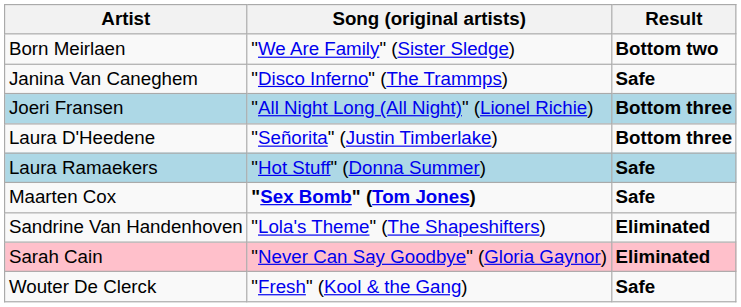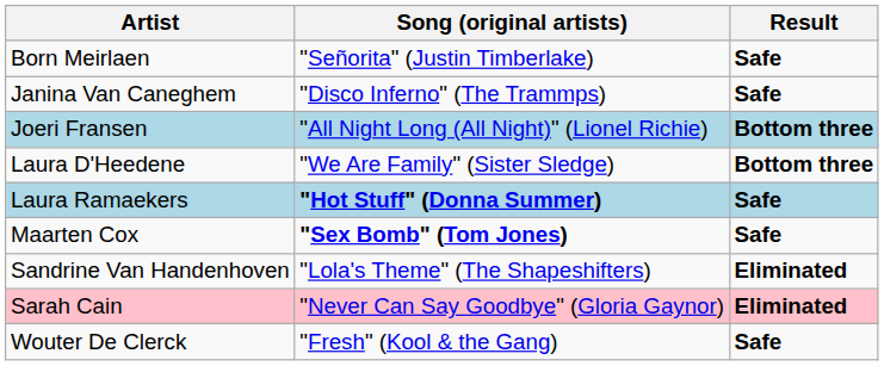Born Meirlaen | Song (original artists): "We Are Family" (Sister Sledge) -> "Señorita" (Justin Timberlake)
Born Meirlaen | Result: Bottom two -> Safe
Laura D'Heedene | Song (original artists): "Señorita" (Justin Timberlake) -> "We Are Family" (Sister Sledge)
Laura Ramaekers | Song (original artists): normal -> bold
